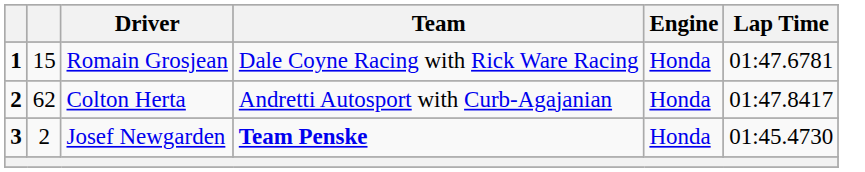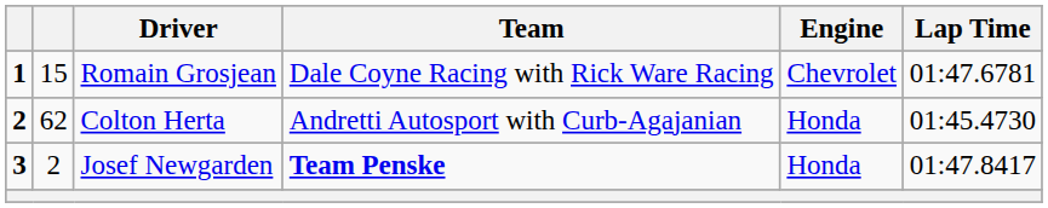Romain Grosjean | Engine: Honda -> Chevrolet
Colton Herta | Lap Time: 01:47.8417 -> 01:45.4730
Josef Newgarden | Lap Time: 01:45.4730 -> 01:47.8417
